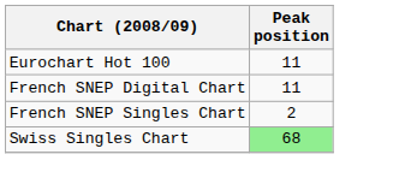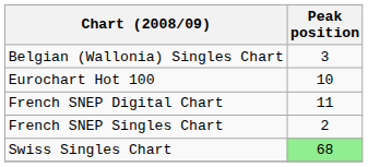+ row: Belgian (Wallonia) Singles Chart | 3
Eurochart Hot 100 | Peak position: 11 -> 10
